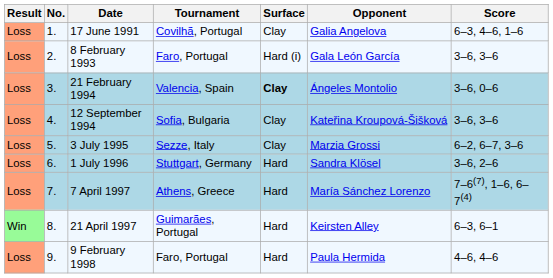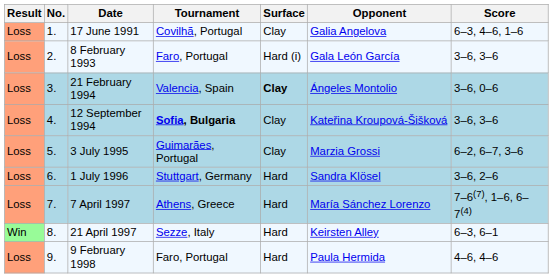12 September 1994 | Tournament: normal -> bold
3 July 1995 | Tournament: Sezze, Italy -> Guimarães, Portugal
21 April 1997 | Tournament: Guimarães, Portugal -> Sezze, Italy
